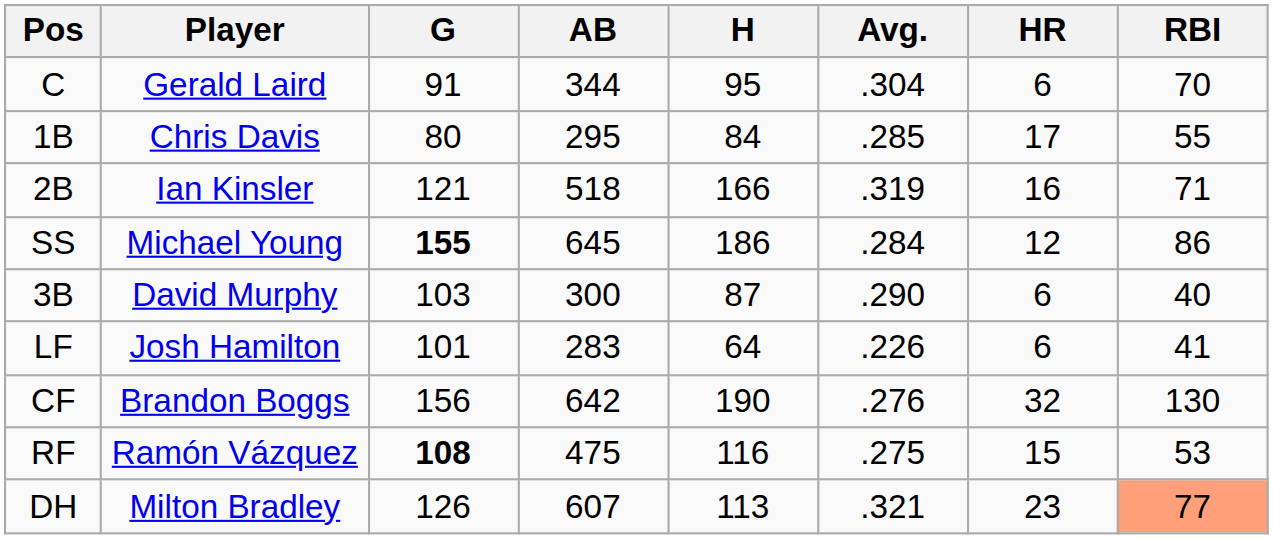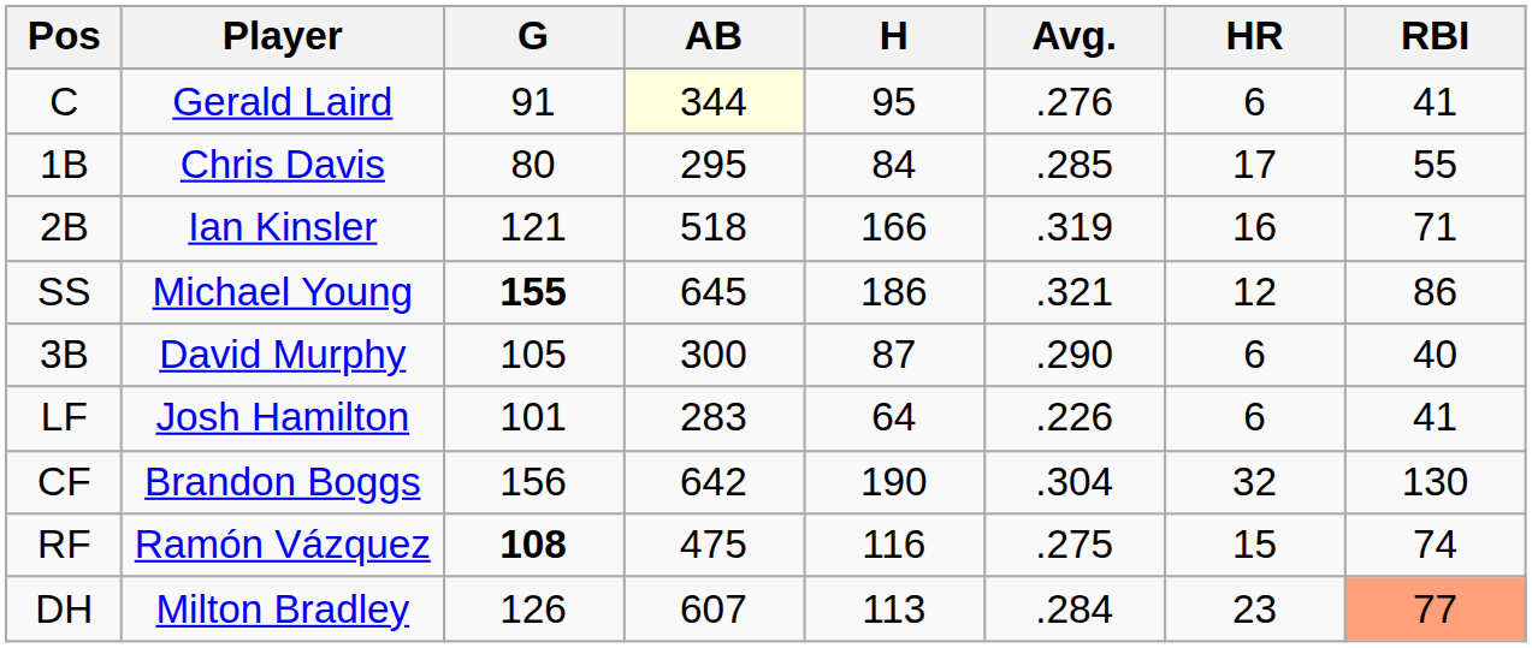C | AB: no background -> lightyellow background
C | Avg.: .304 -> .276
C | RBI: 70 -> 41
SS | Avg.: .284 -> .321
3B | G: 103 -> 105
CF | Avg.: .276 -> .304
RF | RBI: 53 -> 74
DH | Avg.: .321 -> .284
